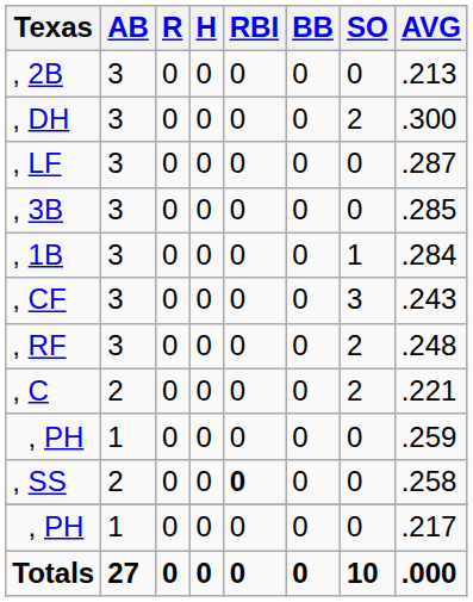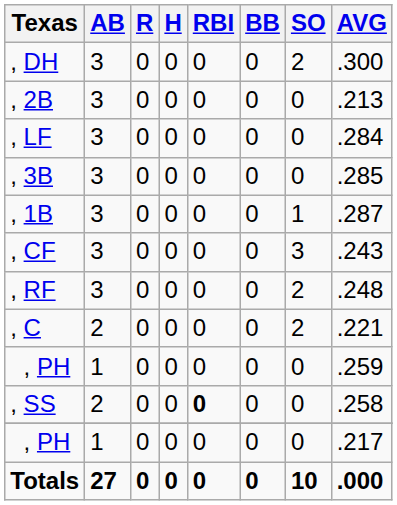rows swapped: , DH <-> , 2B
, LF | AVG: .287 -> .284
, 1B | AVG: .284 -> .287
